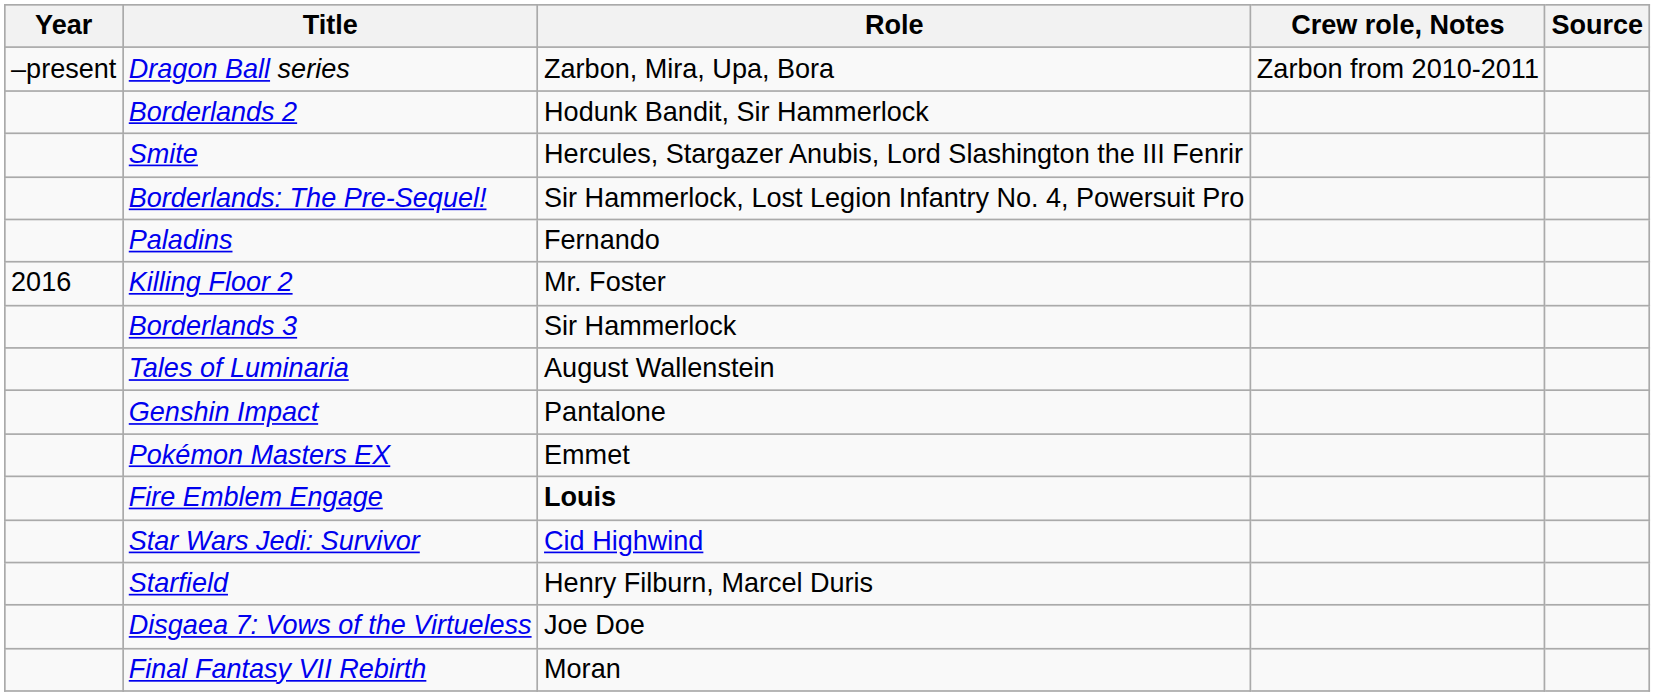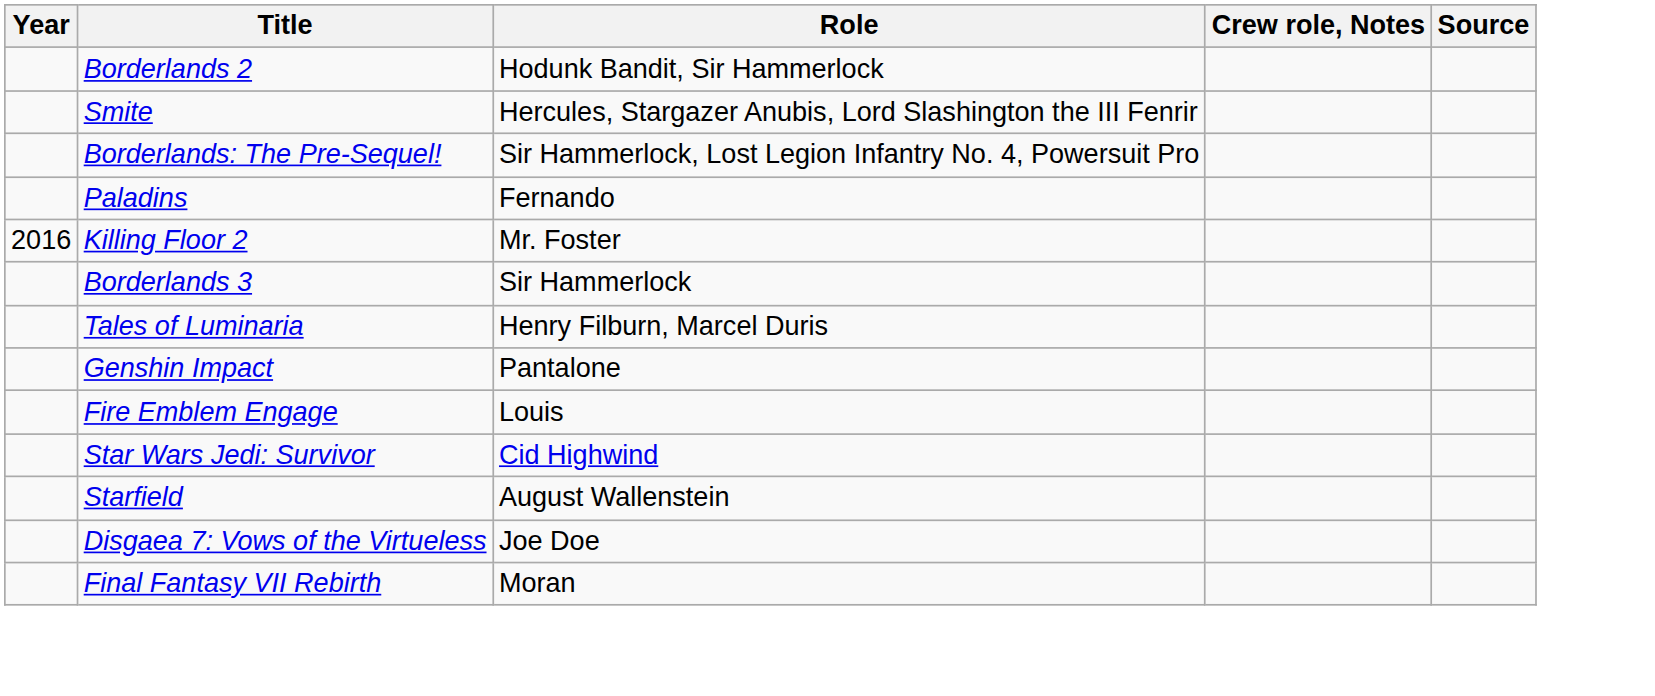- row: –present | Dragon Ball series | Zarbon, Mira, Upa, Bora | Zarbon from 2010-2011
Tales of Luminaria | Role: August Wallenstein -> Henry Filburn, Marcel Duris
- row: Pokémon Masters EX | Emmet
Fire Emblem Engage | Role: bold -> normal
Starfield | Role: Henry Filburn, Marcel Duris -> August Wallenstein
